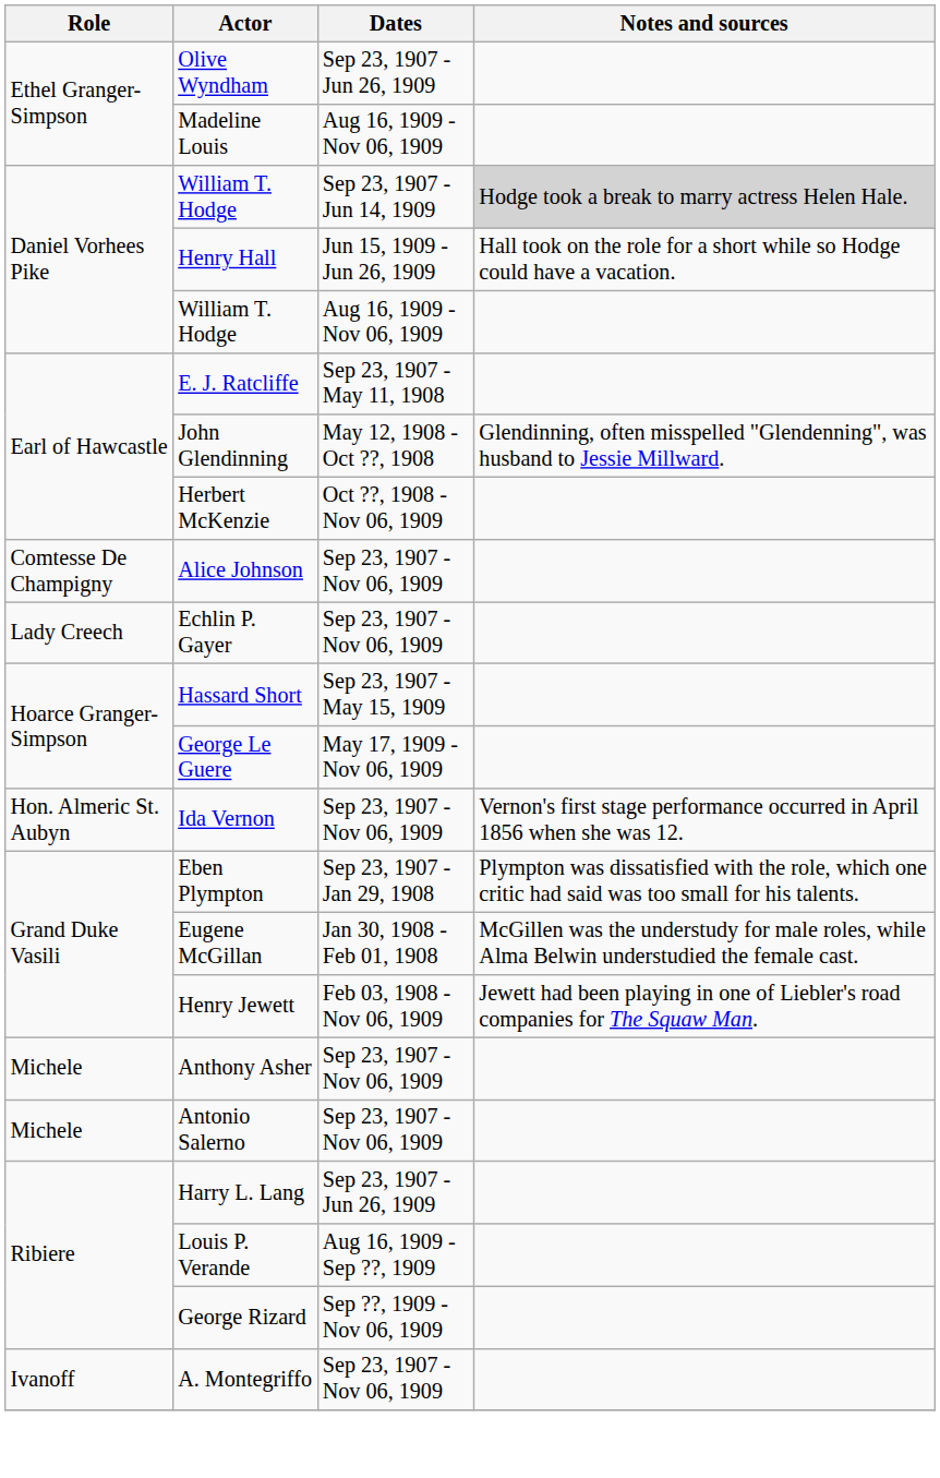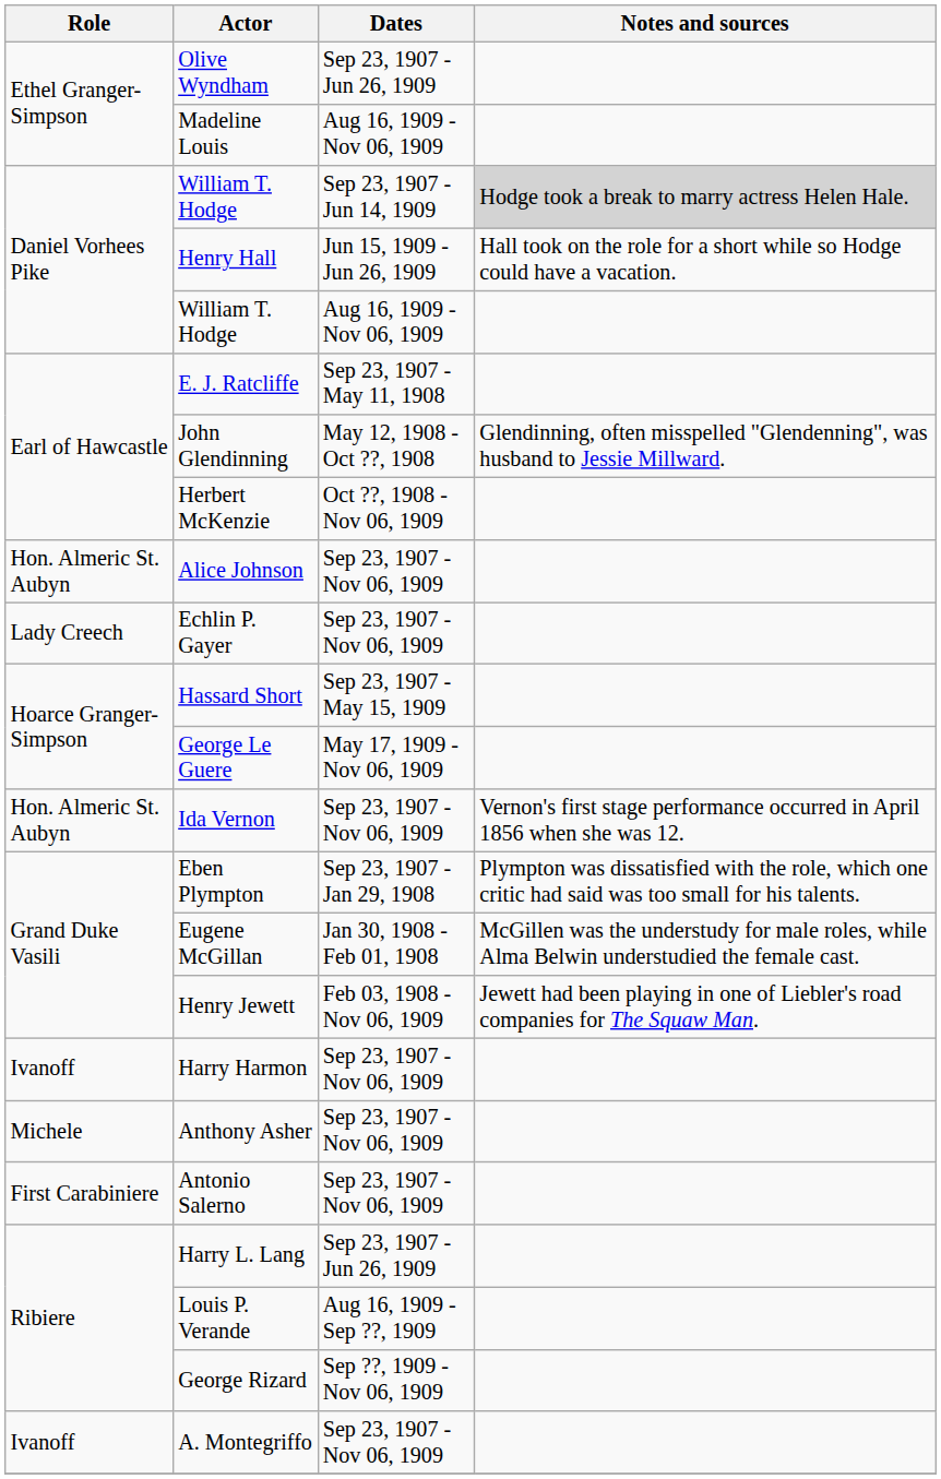Alice Johnson | Role: Comtesse De Champigny -> Hon. Almeric St. Aubyn
+ row: Ivanoff | Harry Harmon | Sep 23, 1907 - Nov 06, 1909
Antonio Salerno | Role: Michele -> First Carabiniere
